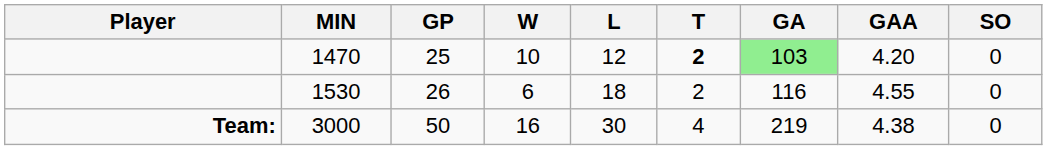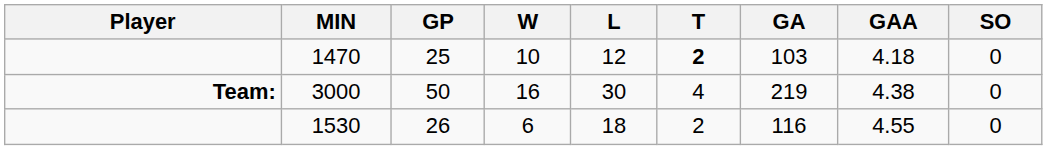1470 | GA: lightgreen background -> no background
1470 | GAA: 4.20 -> 4.18
rows swapped: 1530 <-> 3000
